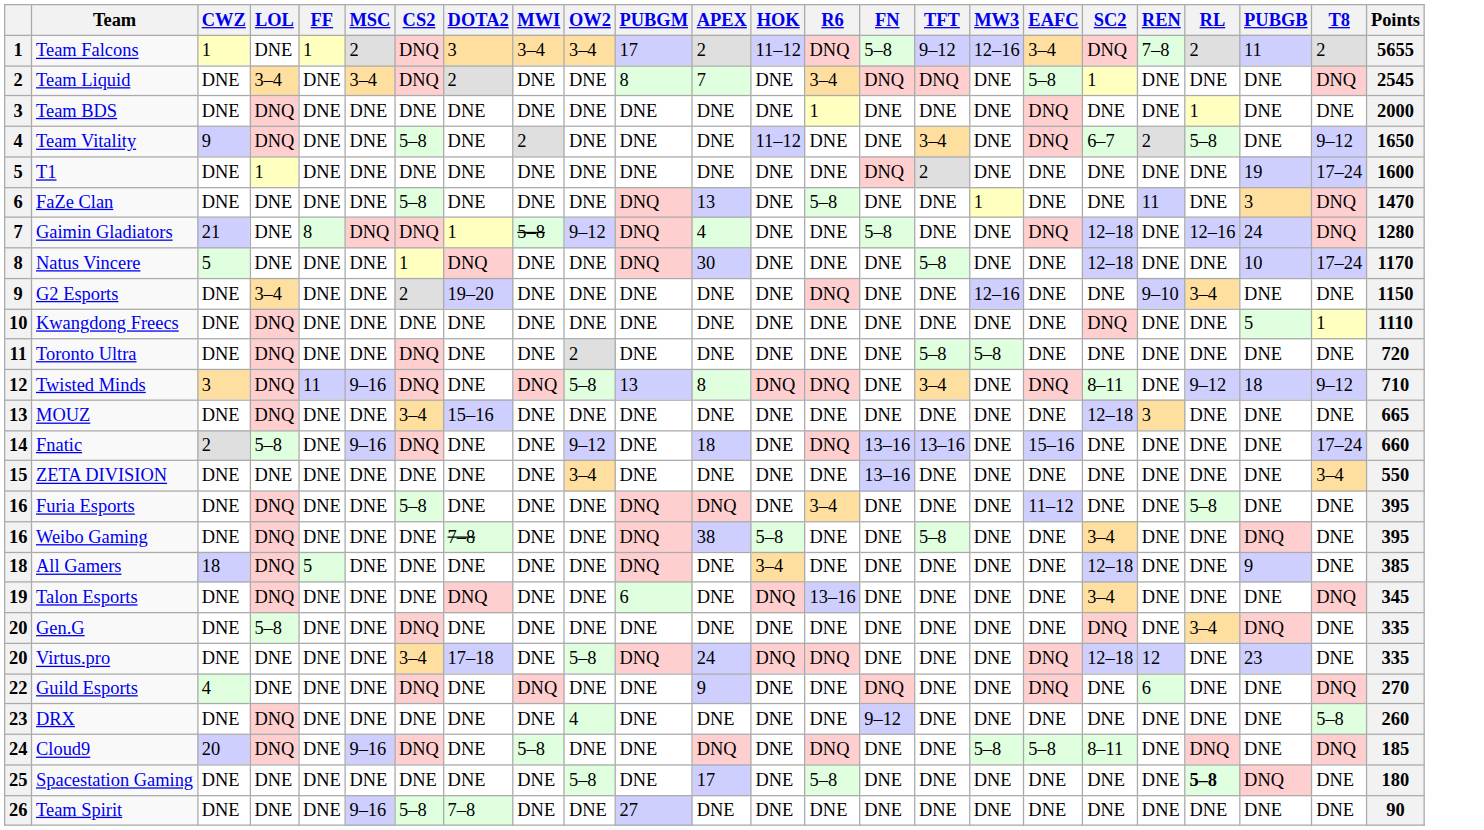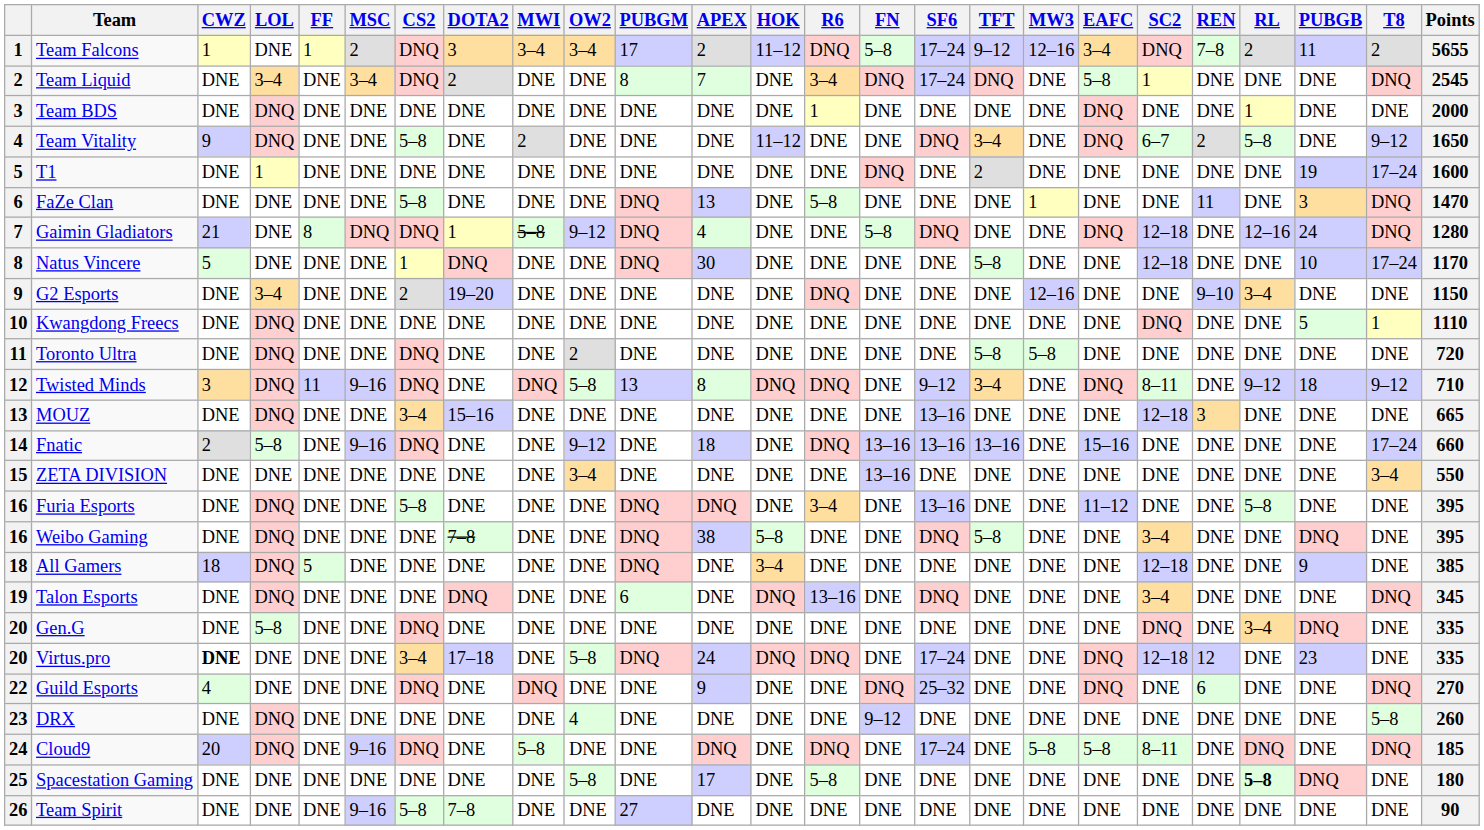+ column: SF6 | 17–24 | 17–24 | DNE | DNQ | DNE | DNE | DNQ | DNE | DNE | DNE | DNE | 9–12 | 13–16 | 13–16 | DNE | 13–16 | DNQ | DNE | DNQ | DNE | 17–24 | 25–32 | DNE | 17–24 | DNE | DNE
Virtus.pro | CWZ: normal -> bold
